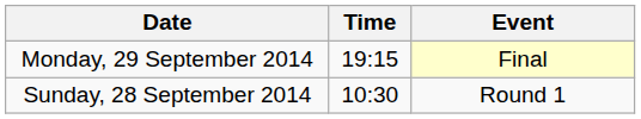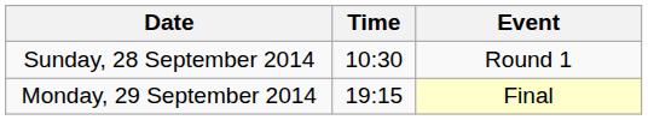rows swapped: Sunday, 28 September 2014 <-> Monday, 29 September 2014
